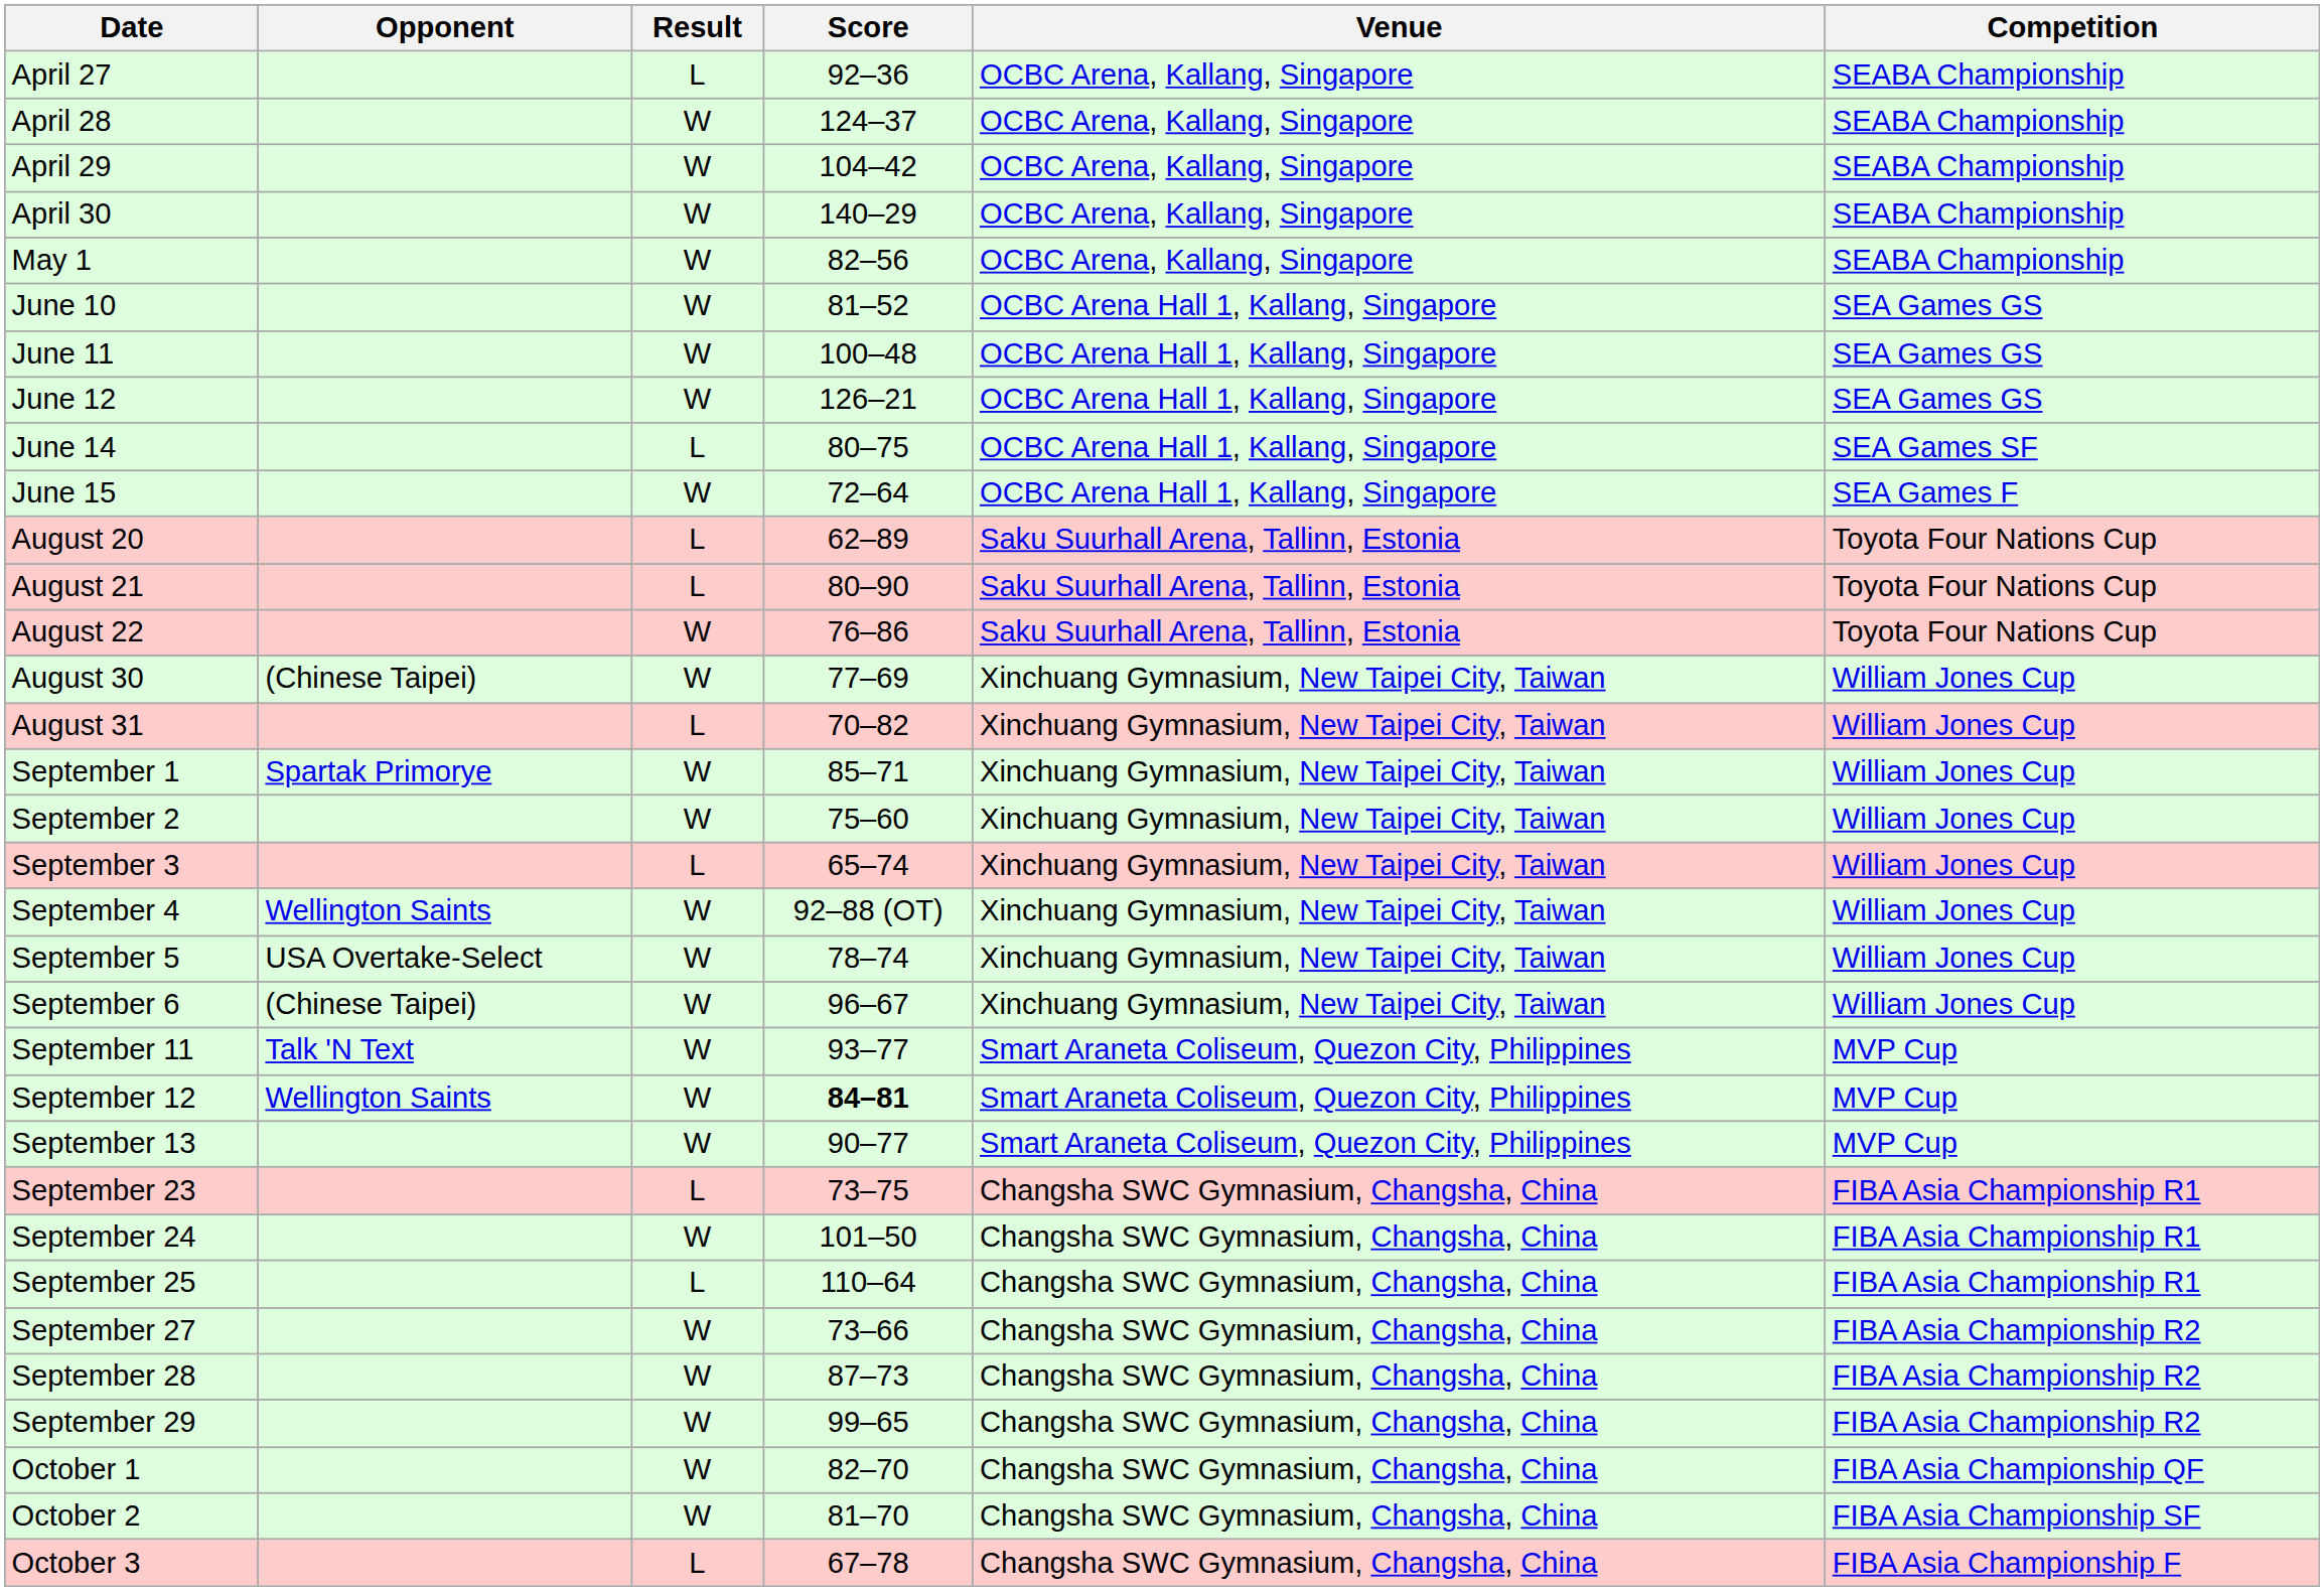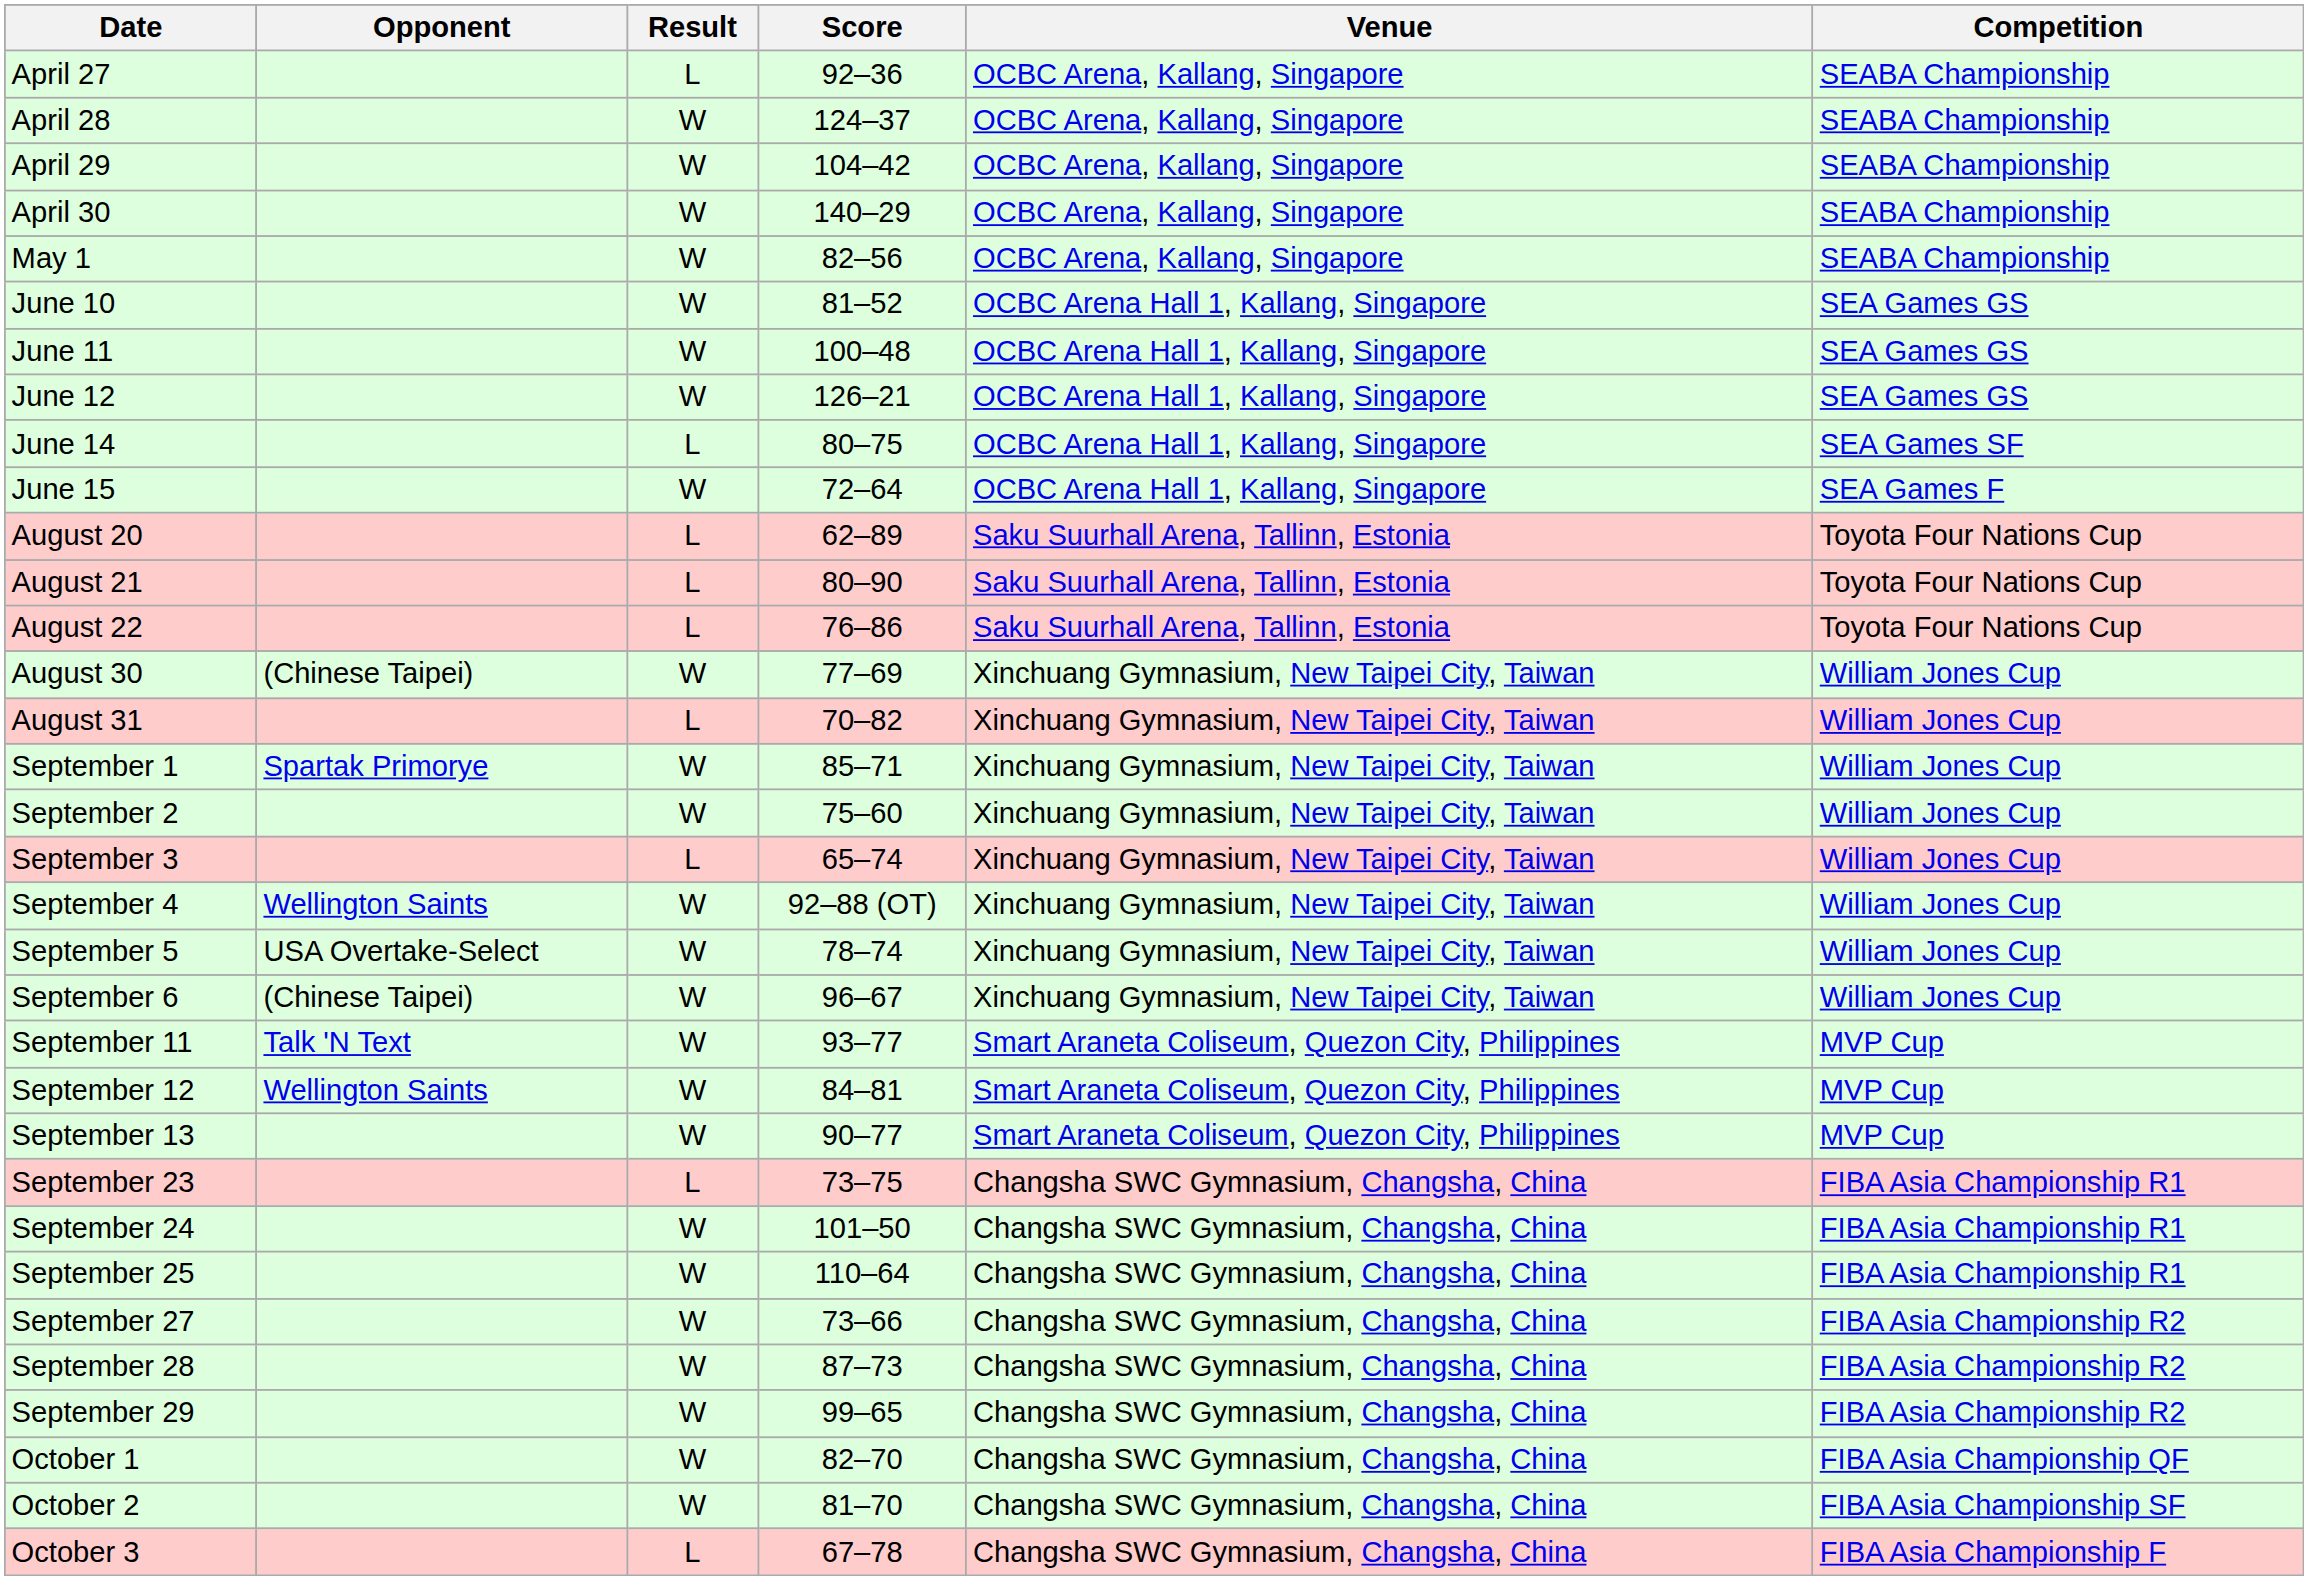August 22 | Result: W -> L
September 12 | Score: bold -> normal
September 25 | Result: L -> W
